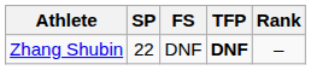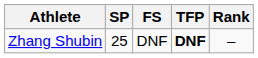Zhang Shubin | SP: 22 -> 25
